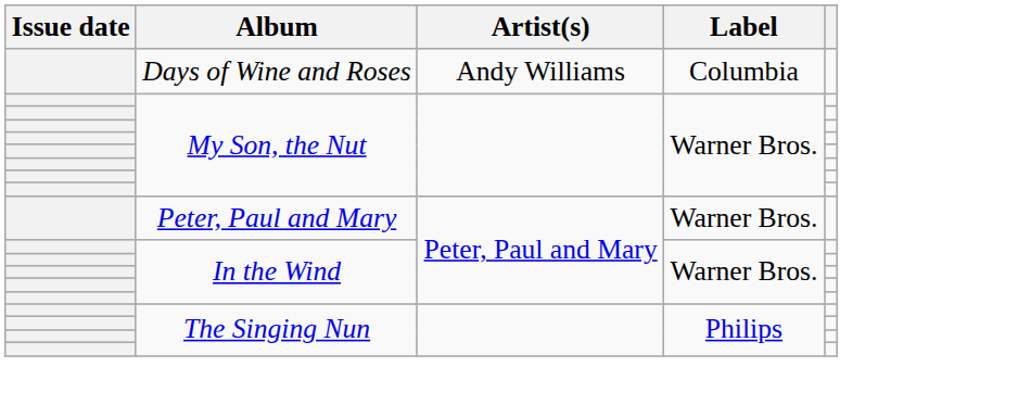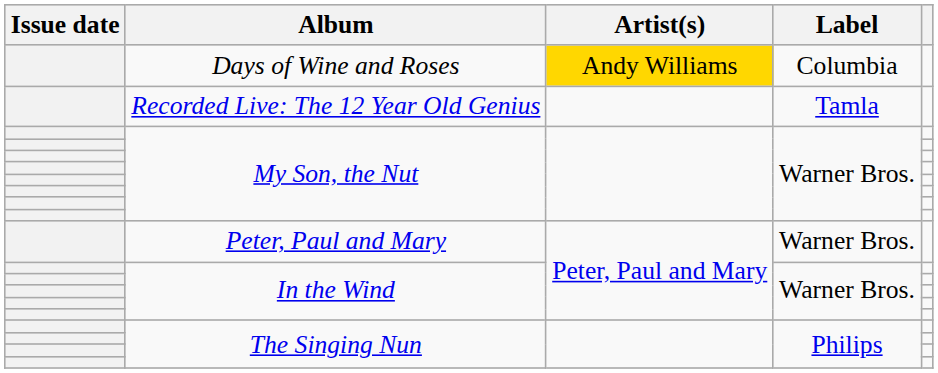Days of Wine and Roses | Artist(s): no background -> gold background
+ row: Recorded Live: The 12 Year Old Genius | Tamla
